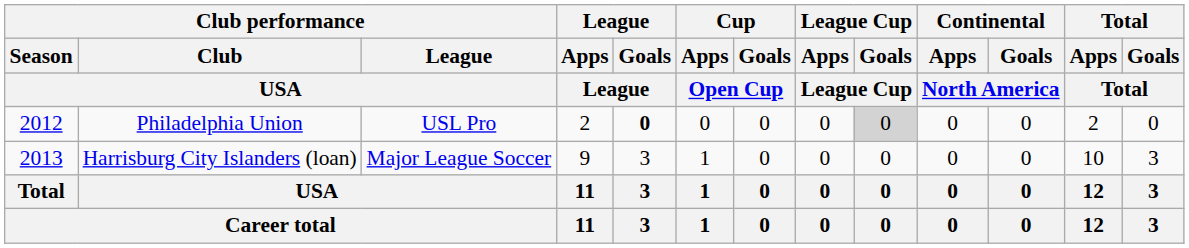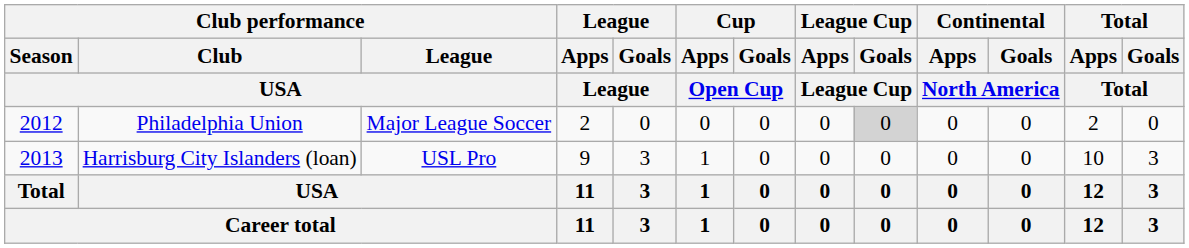Philadelphia Union | Club performance / League / USA: USL Pro -> Major League Soccer
Philadelphia Union | League / Goals / League: bold -> normal
Harrisburg City Islanders (loan) | Club performance / League / USA: Major League Soccer -> USL Pro
